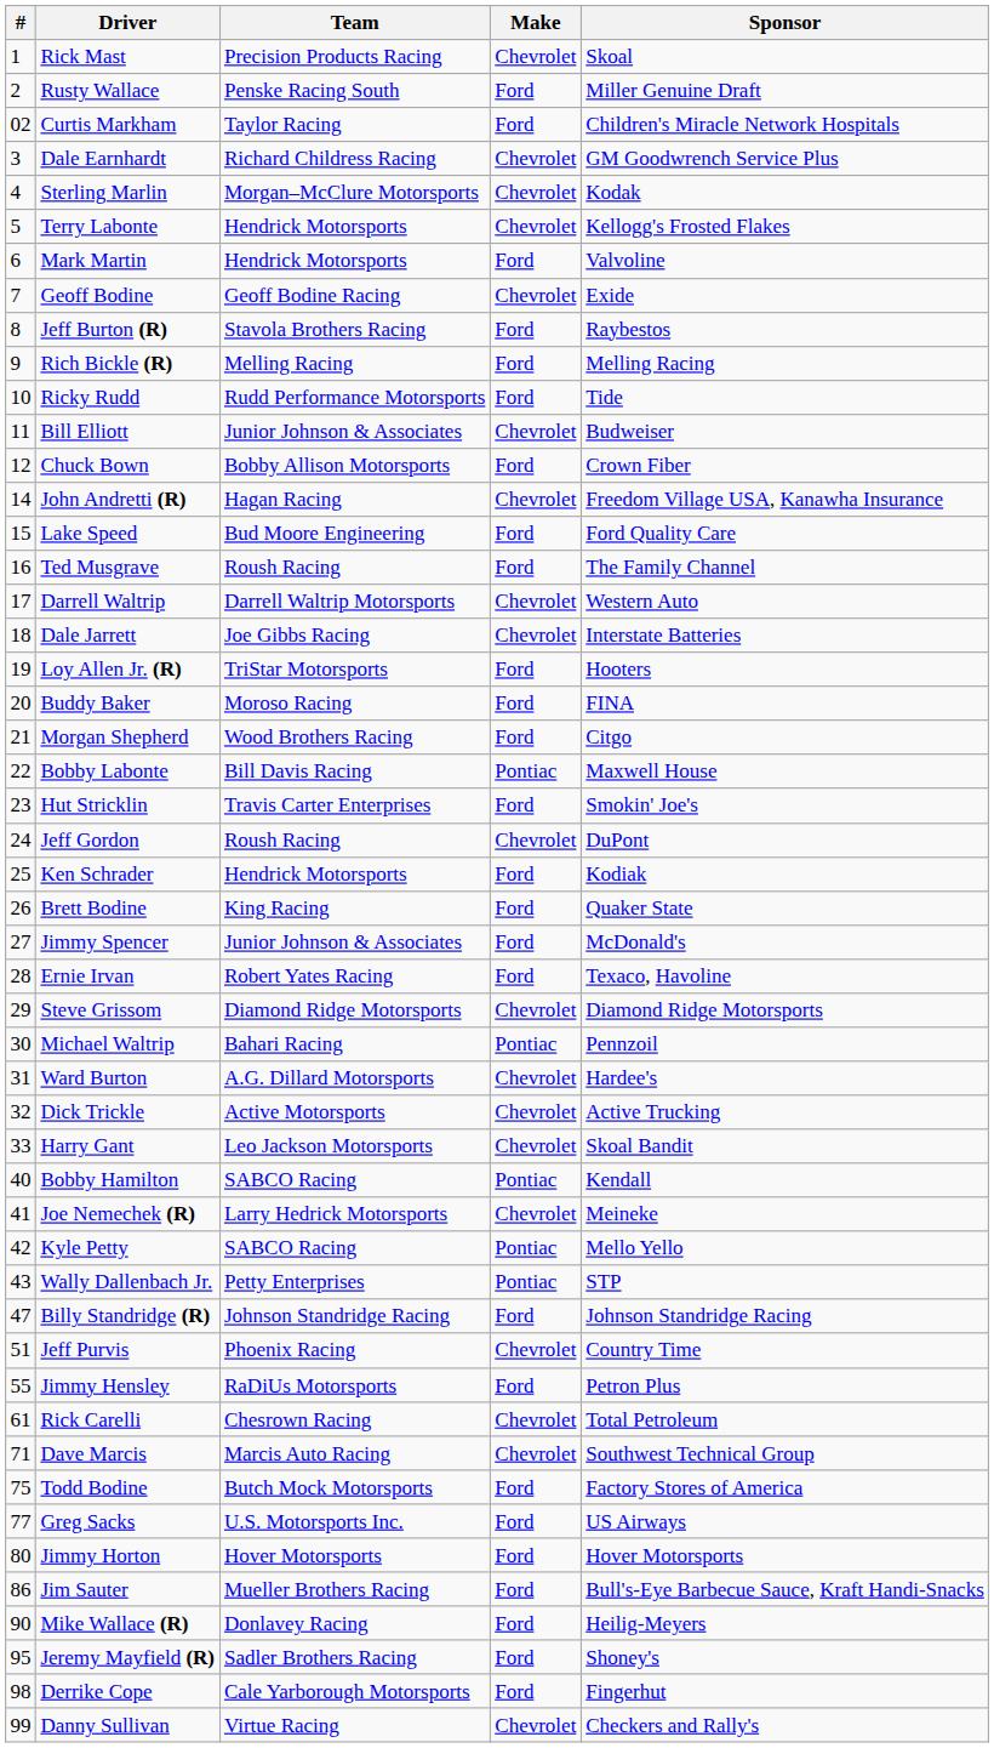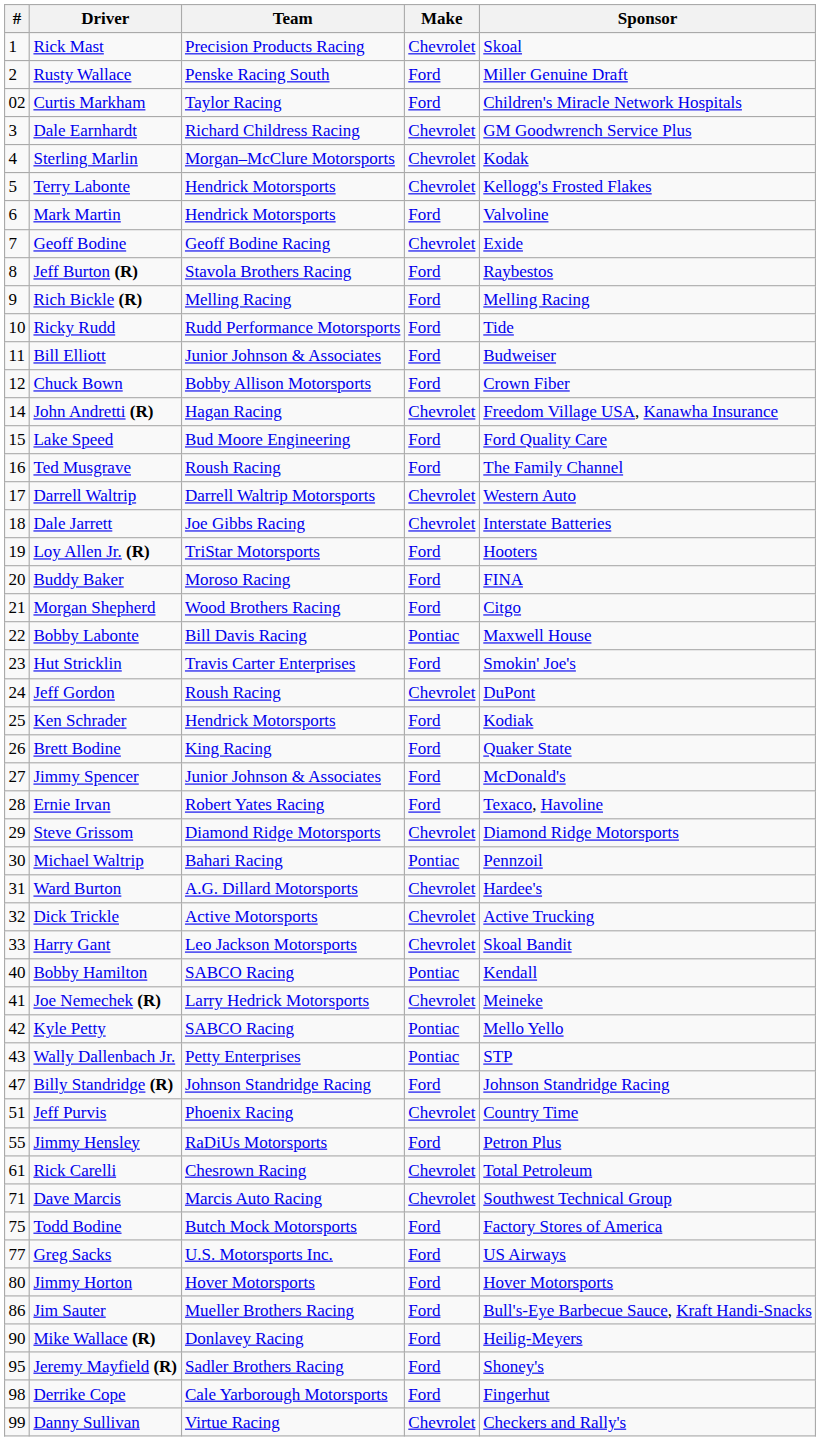Bill Elliott | Make: Chevrolet -> Ford
